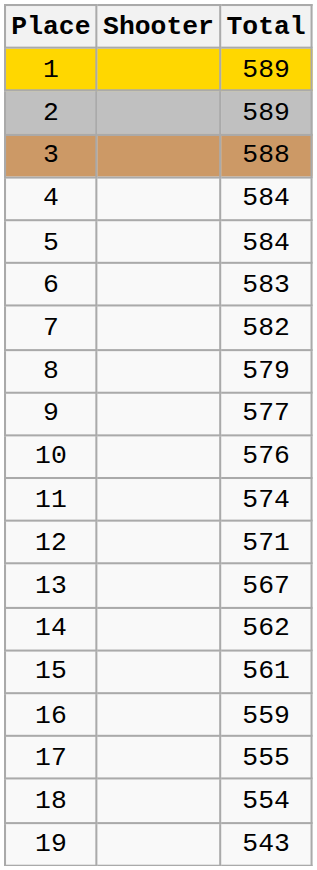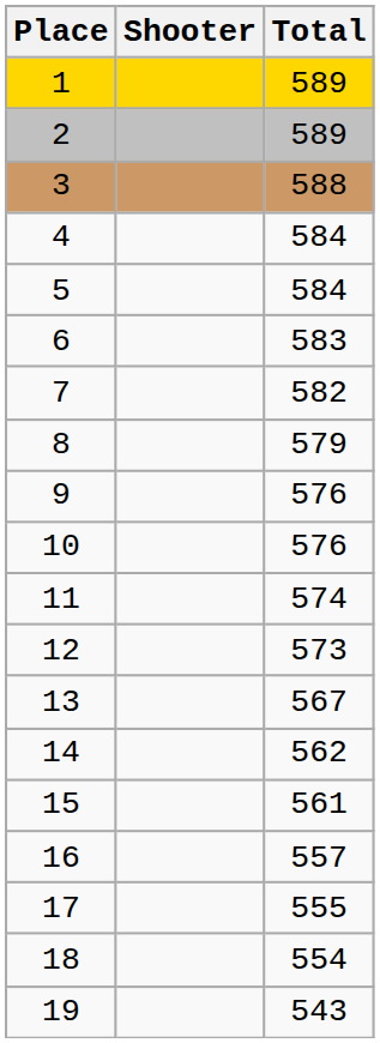9 | Total: 577 -> 576
12 | Total: 571 -> 573
16 | Total: 559 -> 557
